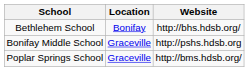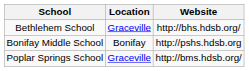Bethlehem School | Location: Bonifay -> Graceville
Bonifay Middle School | Location: Graceville -> Bonifay
